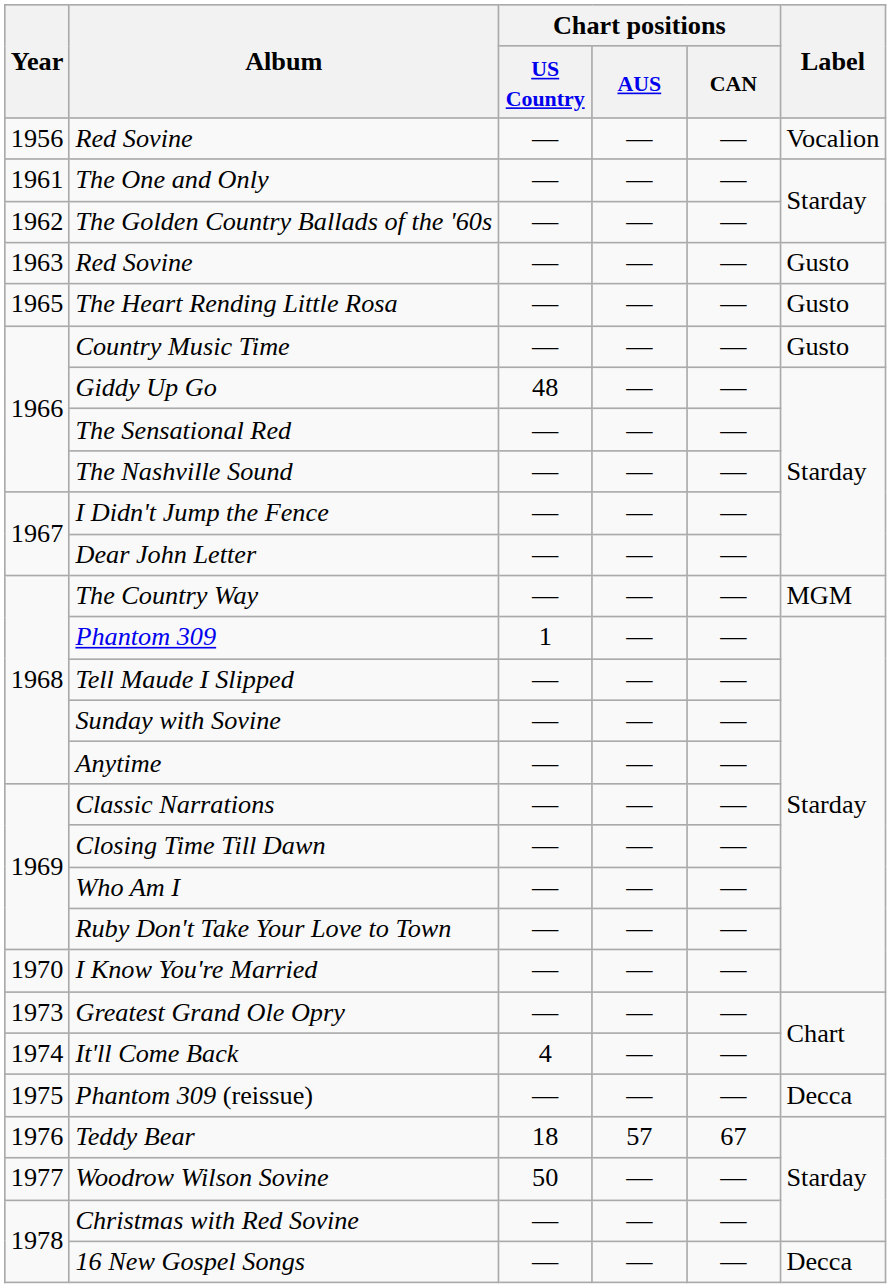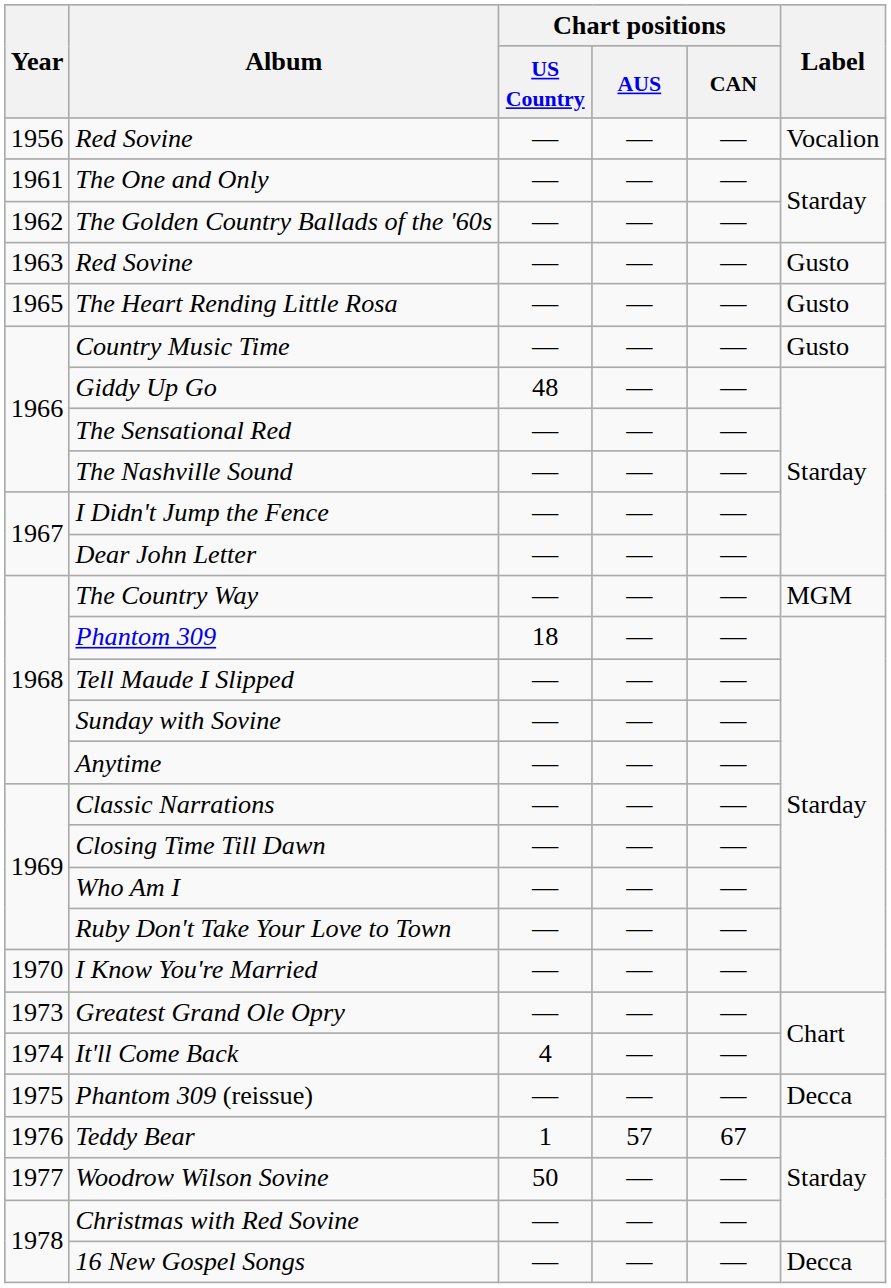Phantom 309 | Chart positions / US Country: 1 -> 18
Teddy Bear | Chart positions / US Country: 18 -> 1
